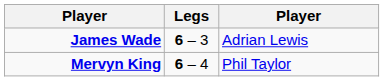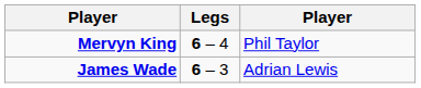rows swapped: Mervyn King <-> James Wade
